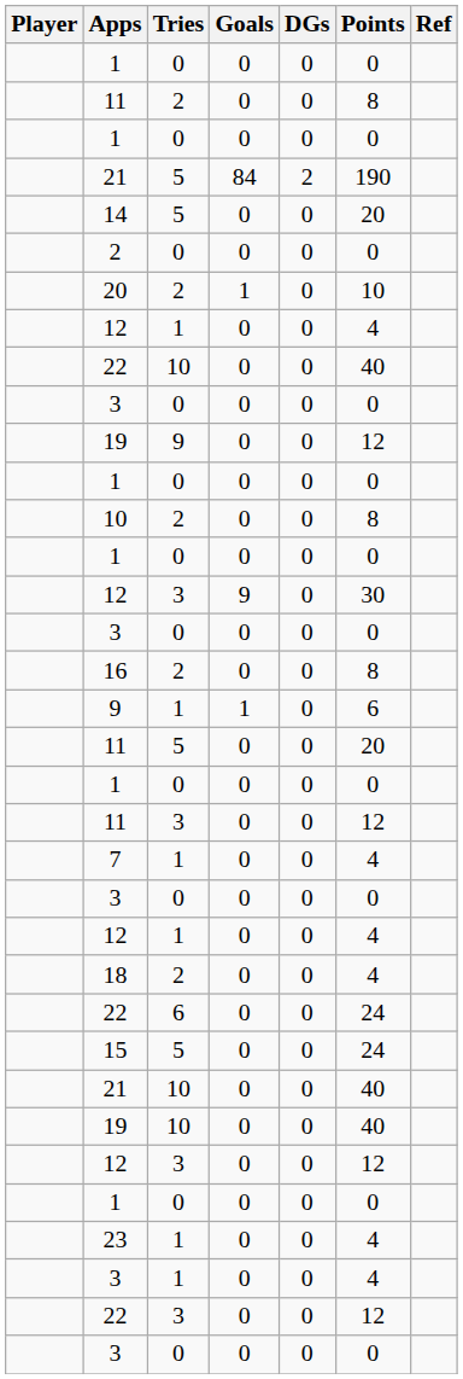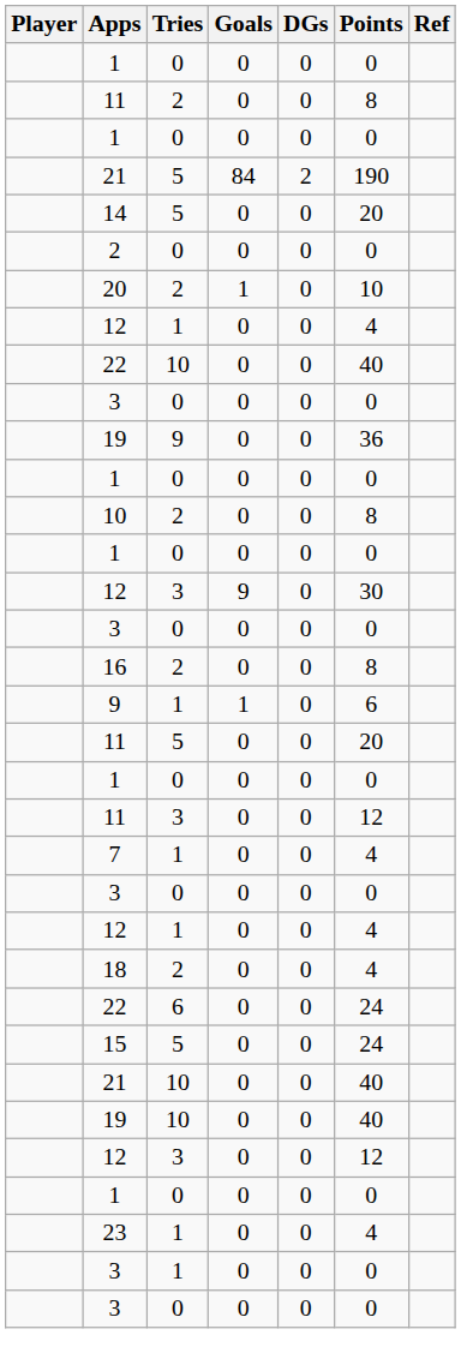19 / 9 | Points: 12 -> 36
3 / 1 | Points: 4 -> 0
- row: 22 | 3 | 0 | 0 | 12
